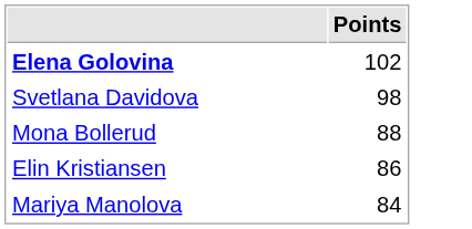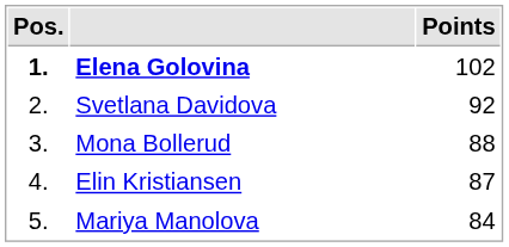+ column: Pos. | 1. | 2. | 3. | 4. | 5.
Svetlana Davidova | Points: 98 -> 92
Elin Kristiansen | Points: 86 -> 87
